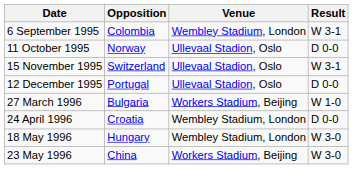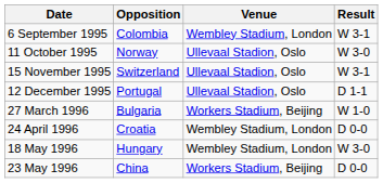11 October 1995 | Result: D 0-0 -> W 3-0
12 December 1995 | Result: D 0-0 -> D 1-1
23 May 1996 | Result: W 3-0 -> D 0-0
